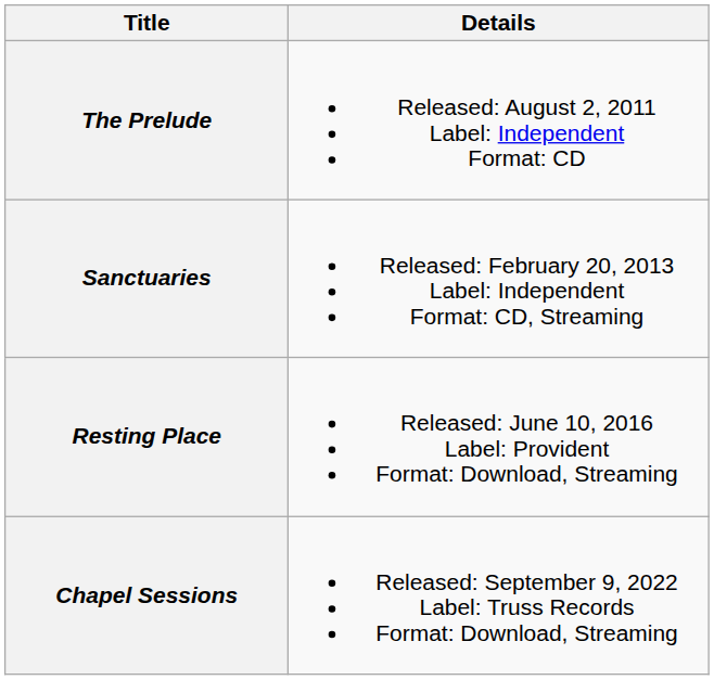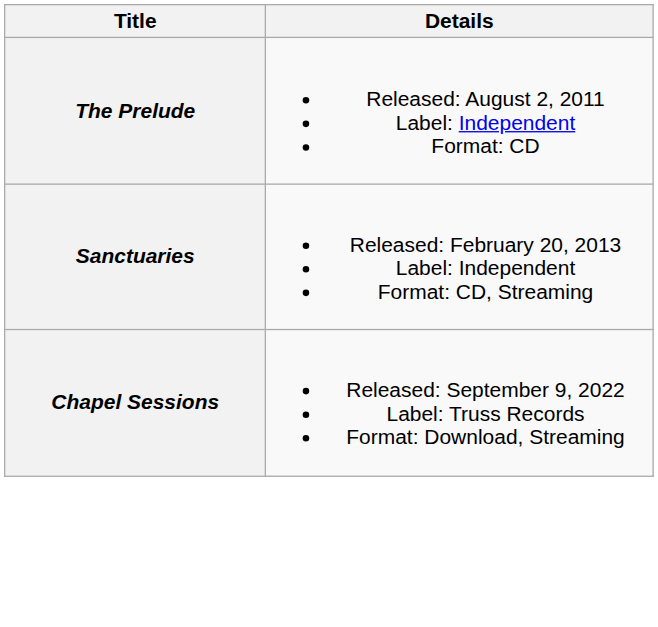- row: Resting Place | Released: June 10, 2016 Label: Provident Format: Download, Streaming
